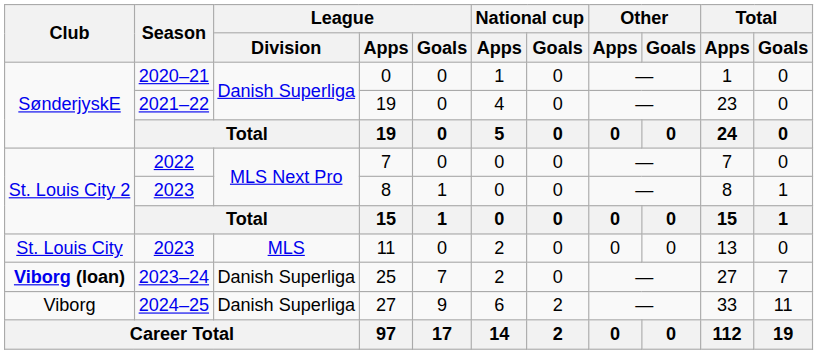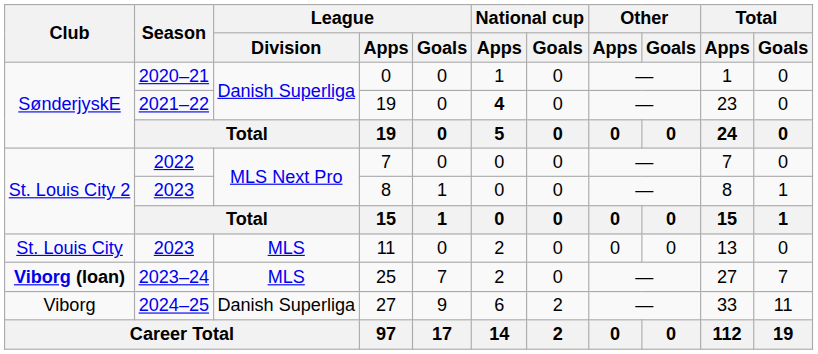2021–22 / 19 | National cup / Apps: normal -> bold
25 | League / Division: Danish Superliga -> MLS
